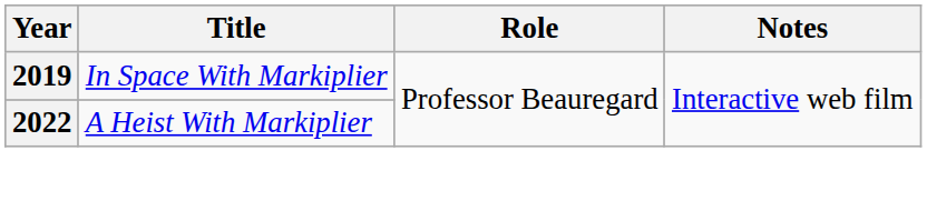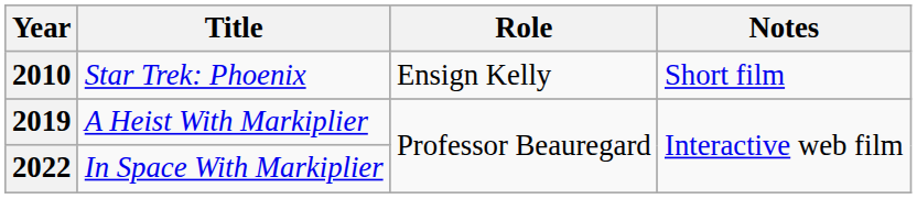+ row: 2010 | Star Trek: Phoenix | Ensign Kelly | Short film
2019 | Title: In Space With Markiplier -> A Heist With Markiplier
2022 | Title: A Heist With Markiplier -> In Space With Markiplier
